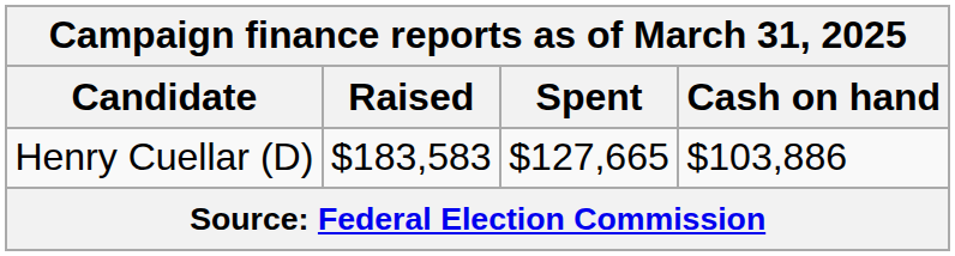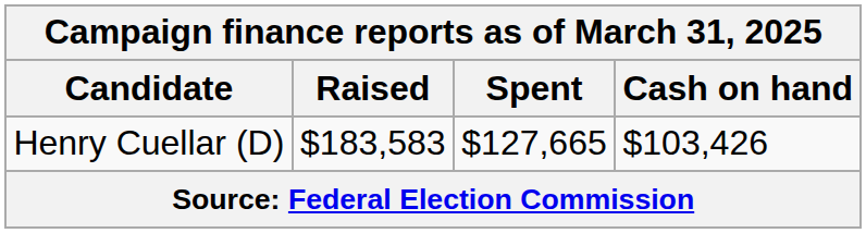Henry Cuellar (D) | Cash on hand: $103,886 -> $103,426
